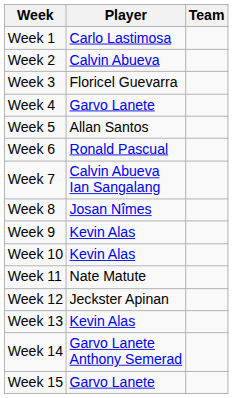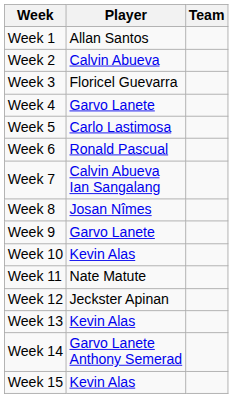Week 1 | Player: Carlo Lastimosa -> Allan Santos
Week 5 | Player: Allan Santos -> Carlo Lastimosa
Week 9 | Player: Kevin Alas -> Garvo Lanete
Week 15 | Player: Garvo Lanete -> Kevin Alas
